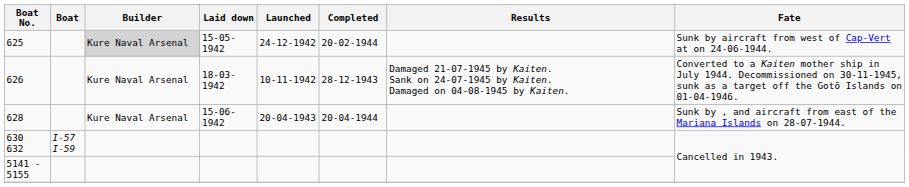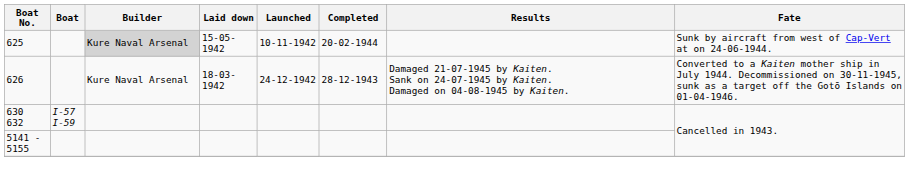625 | Launched: 24-12-1942 -> 10-11-1942
626 | Launched: 10-11-1942 -> 24-12-1942
- row: 628 | Kure Naval Arsenal | 15-06-1942 | 20-04-1943 | 20-04-1944 | Sunk by , and aircraft from east of the Mariana Islands on 28-07-1944.
